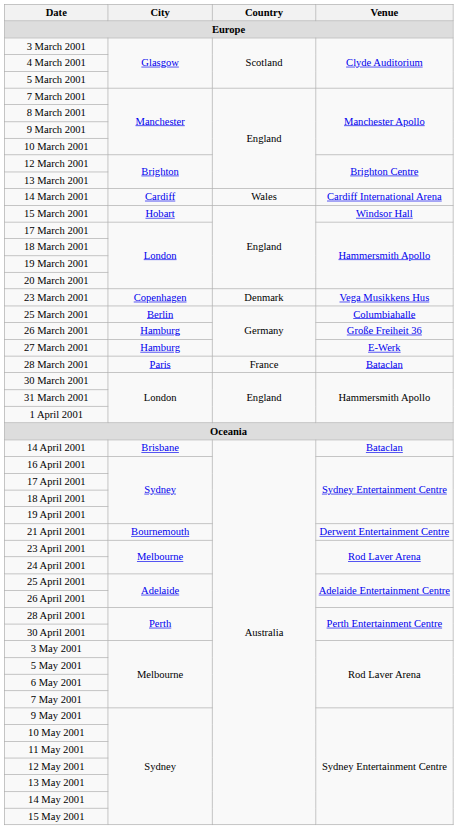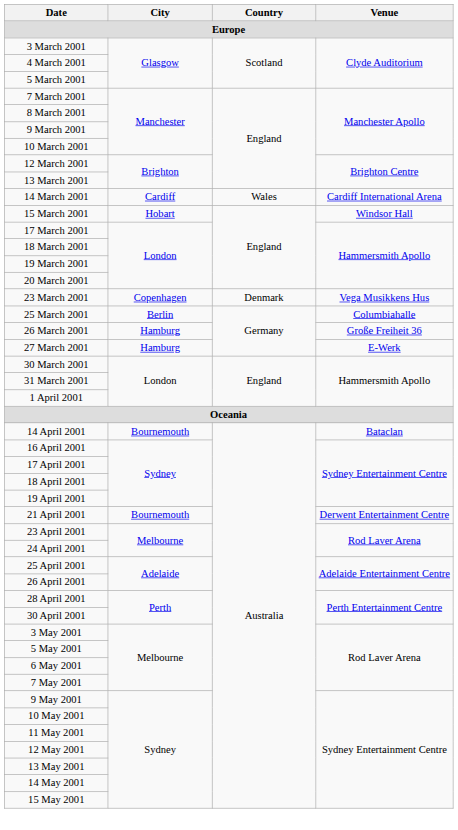- row: 28 March 2001 | Paris | France | Bataclan
14 April 2001 | City: Brisbane -> Bournemouth
